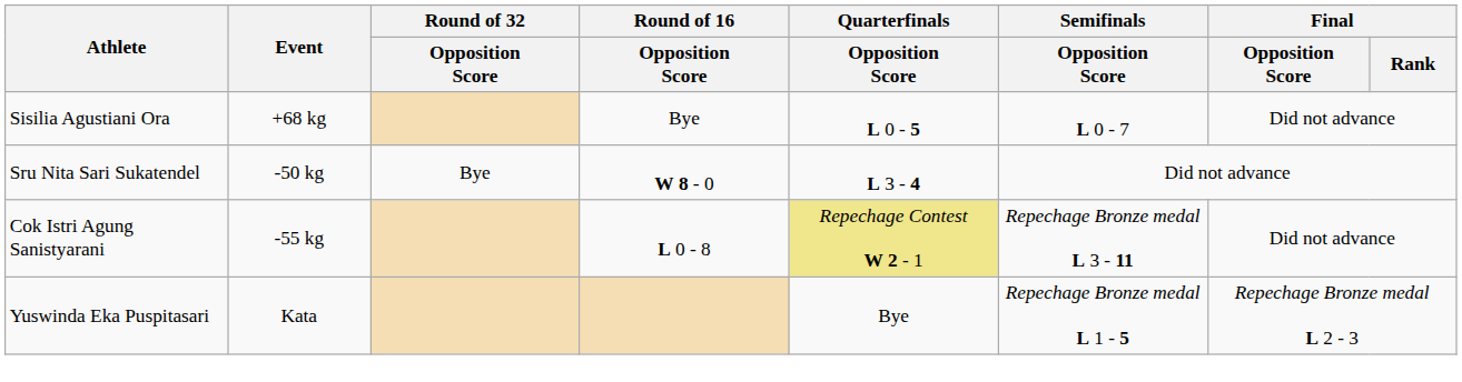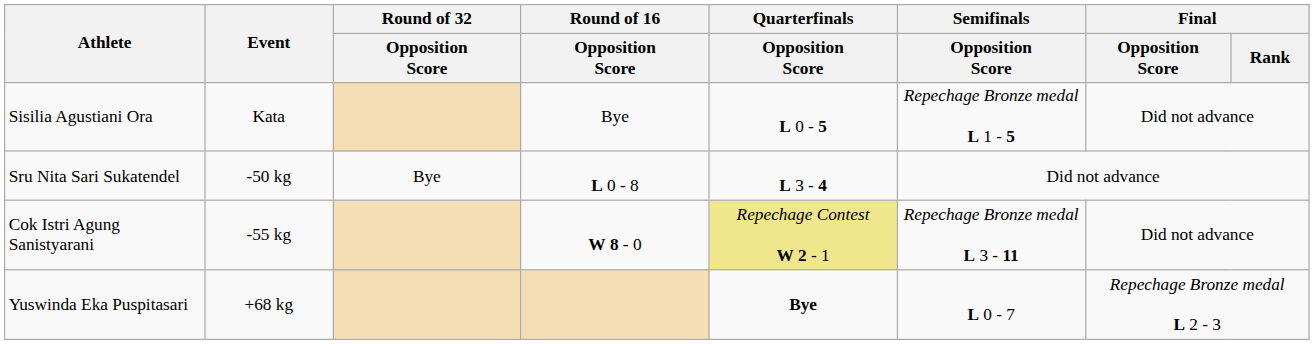Sisilia Agustiani Ora | Event: +68 kg -> Kata
Sisilia Agustiani Ora | Semifinals / Opposition Score: L 0 - 7 -> Repechage Bronze medal L 1 - 5
Sru Nita Sari Sukatendel | Round of 16 / Opposition Score: W 8 - 0 -> L 0 - 8
Cok Istri Agung Sanistyarani | Round of 16 / Opposition Score: L 0 - 8 -> W 8 - 0
Yuswinda Eka Puspitasari | Event: Kata -> +68 kg
Yuswinda Eka Puspitasari | Quarterfinals / Opposition Score: normal -> bold
Yuswinda Eka Puspitasari | Semifinals / Opposition Score: Repechage Bronze medal L 1 - 5 -> L 0 - 7
